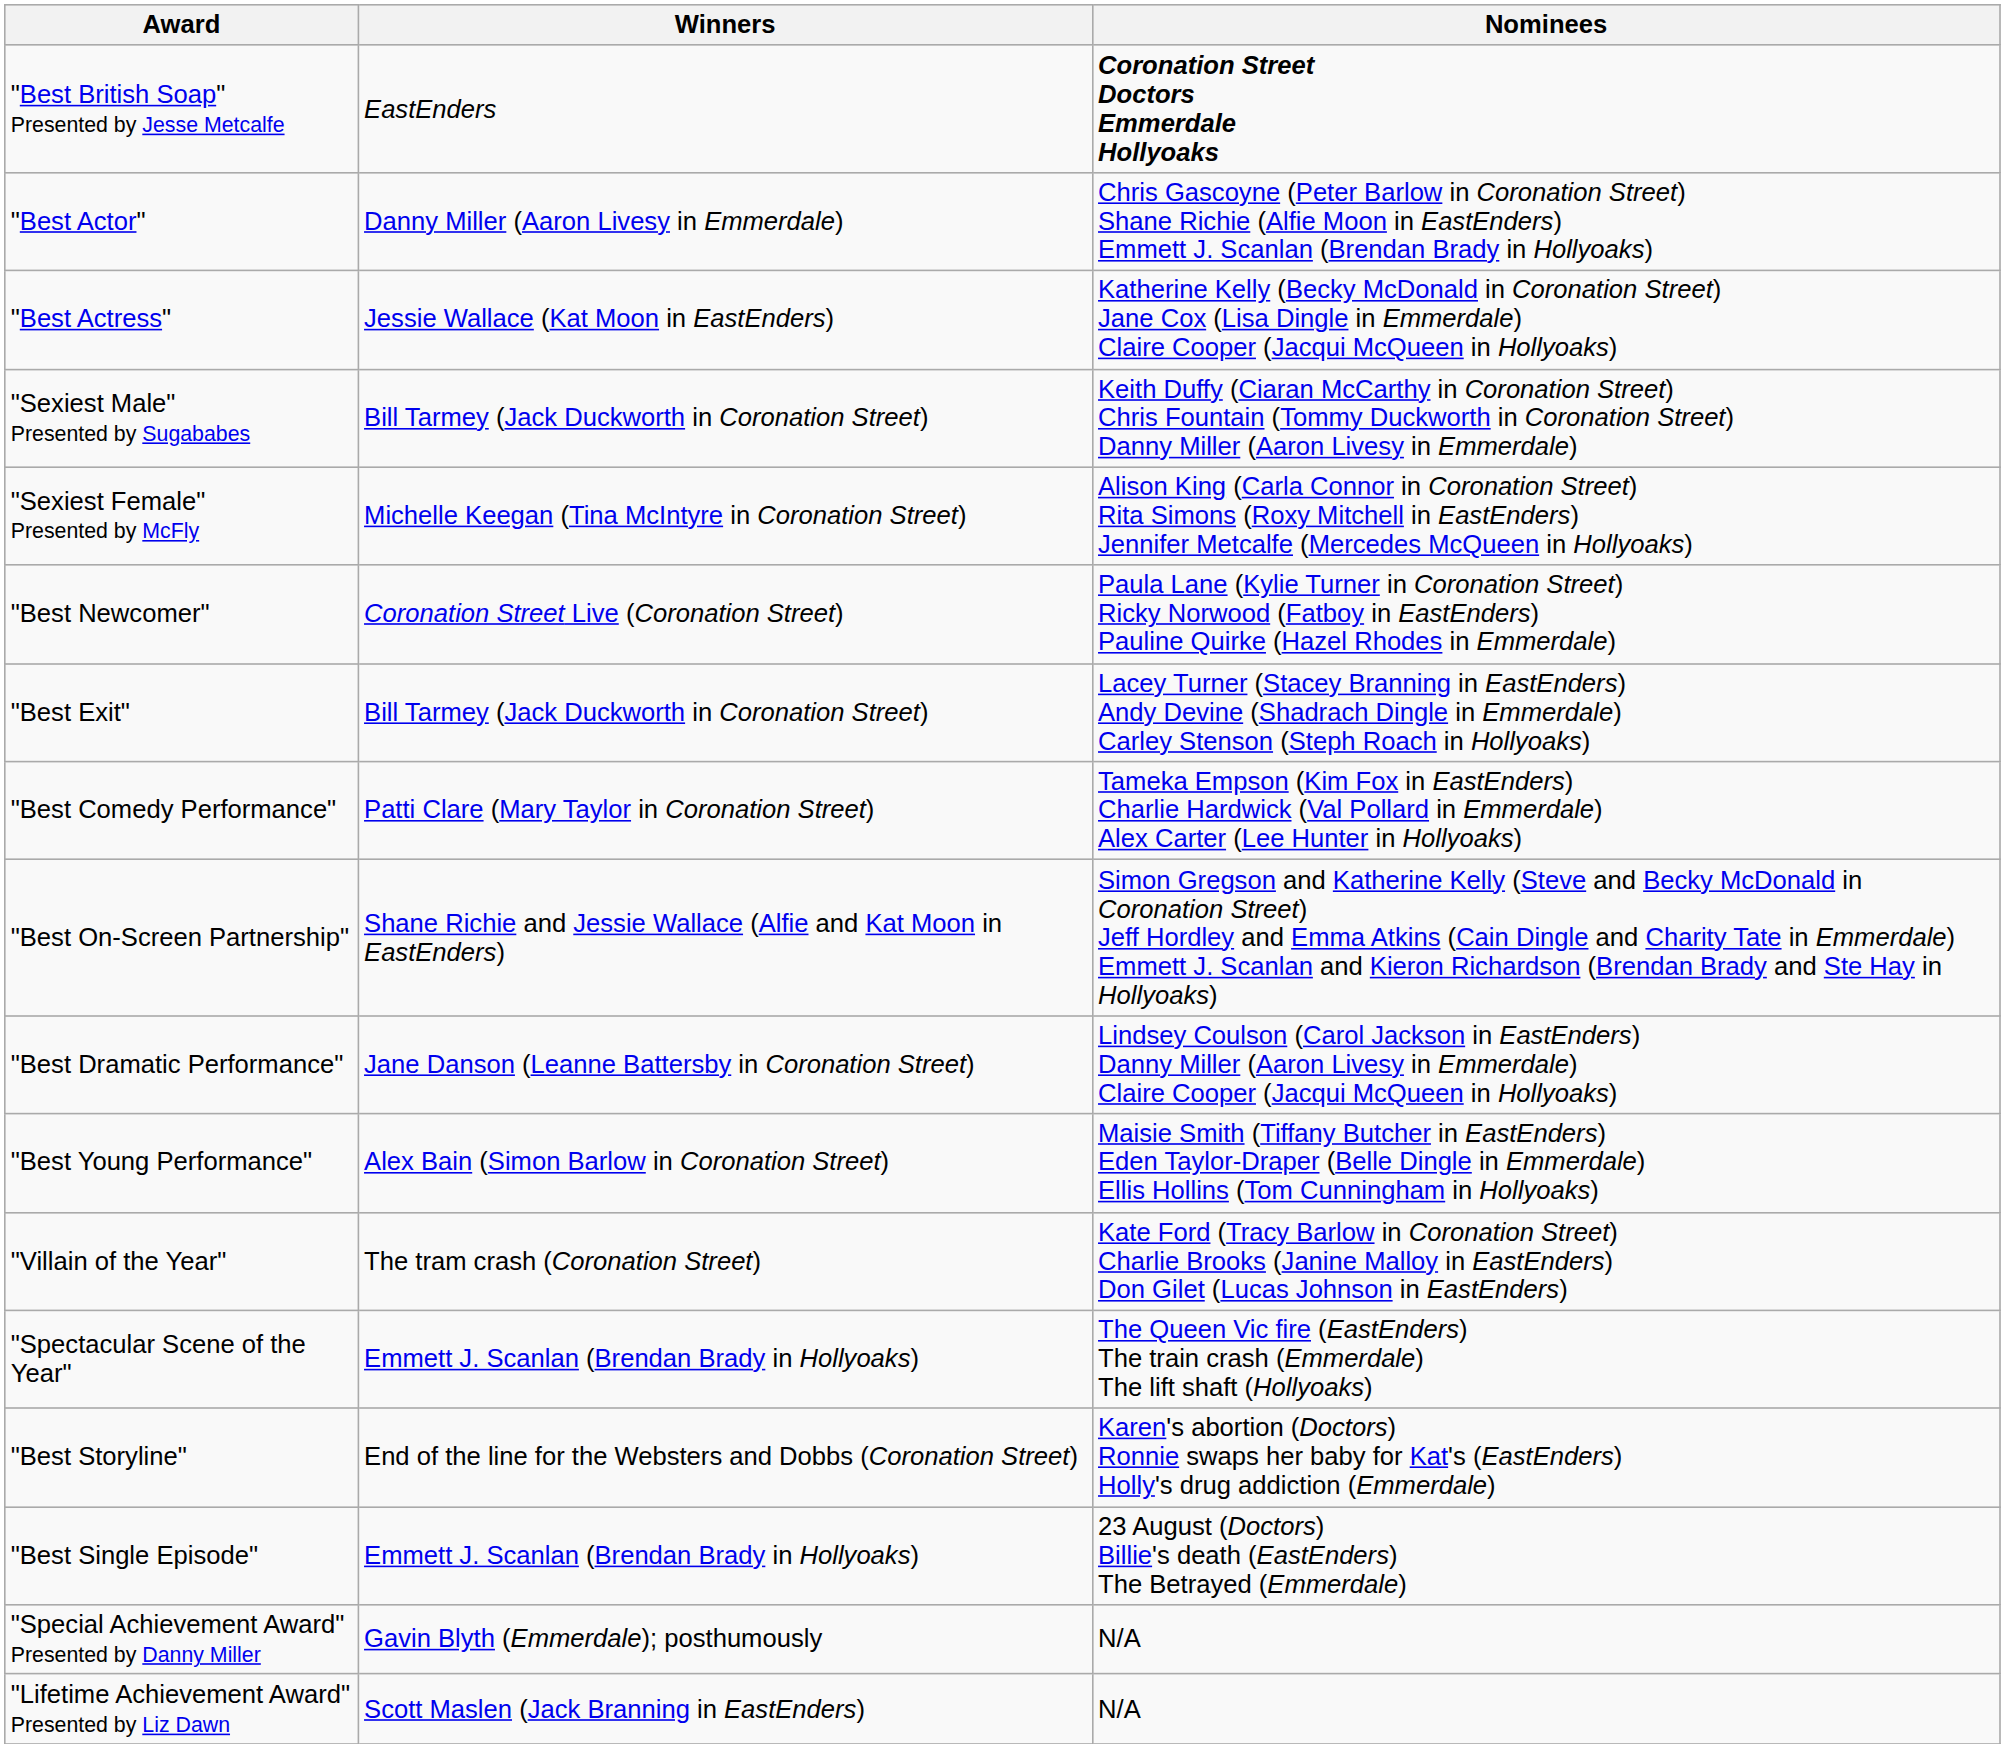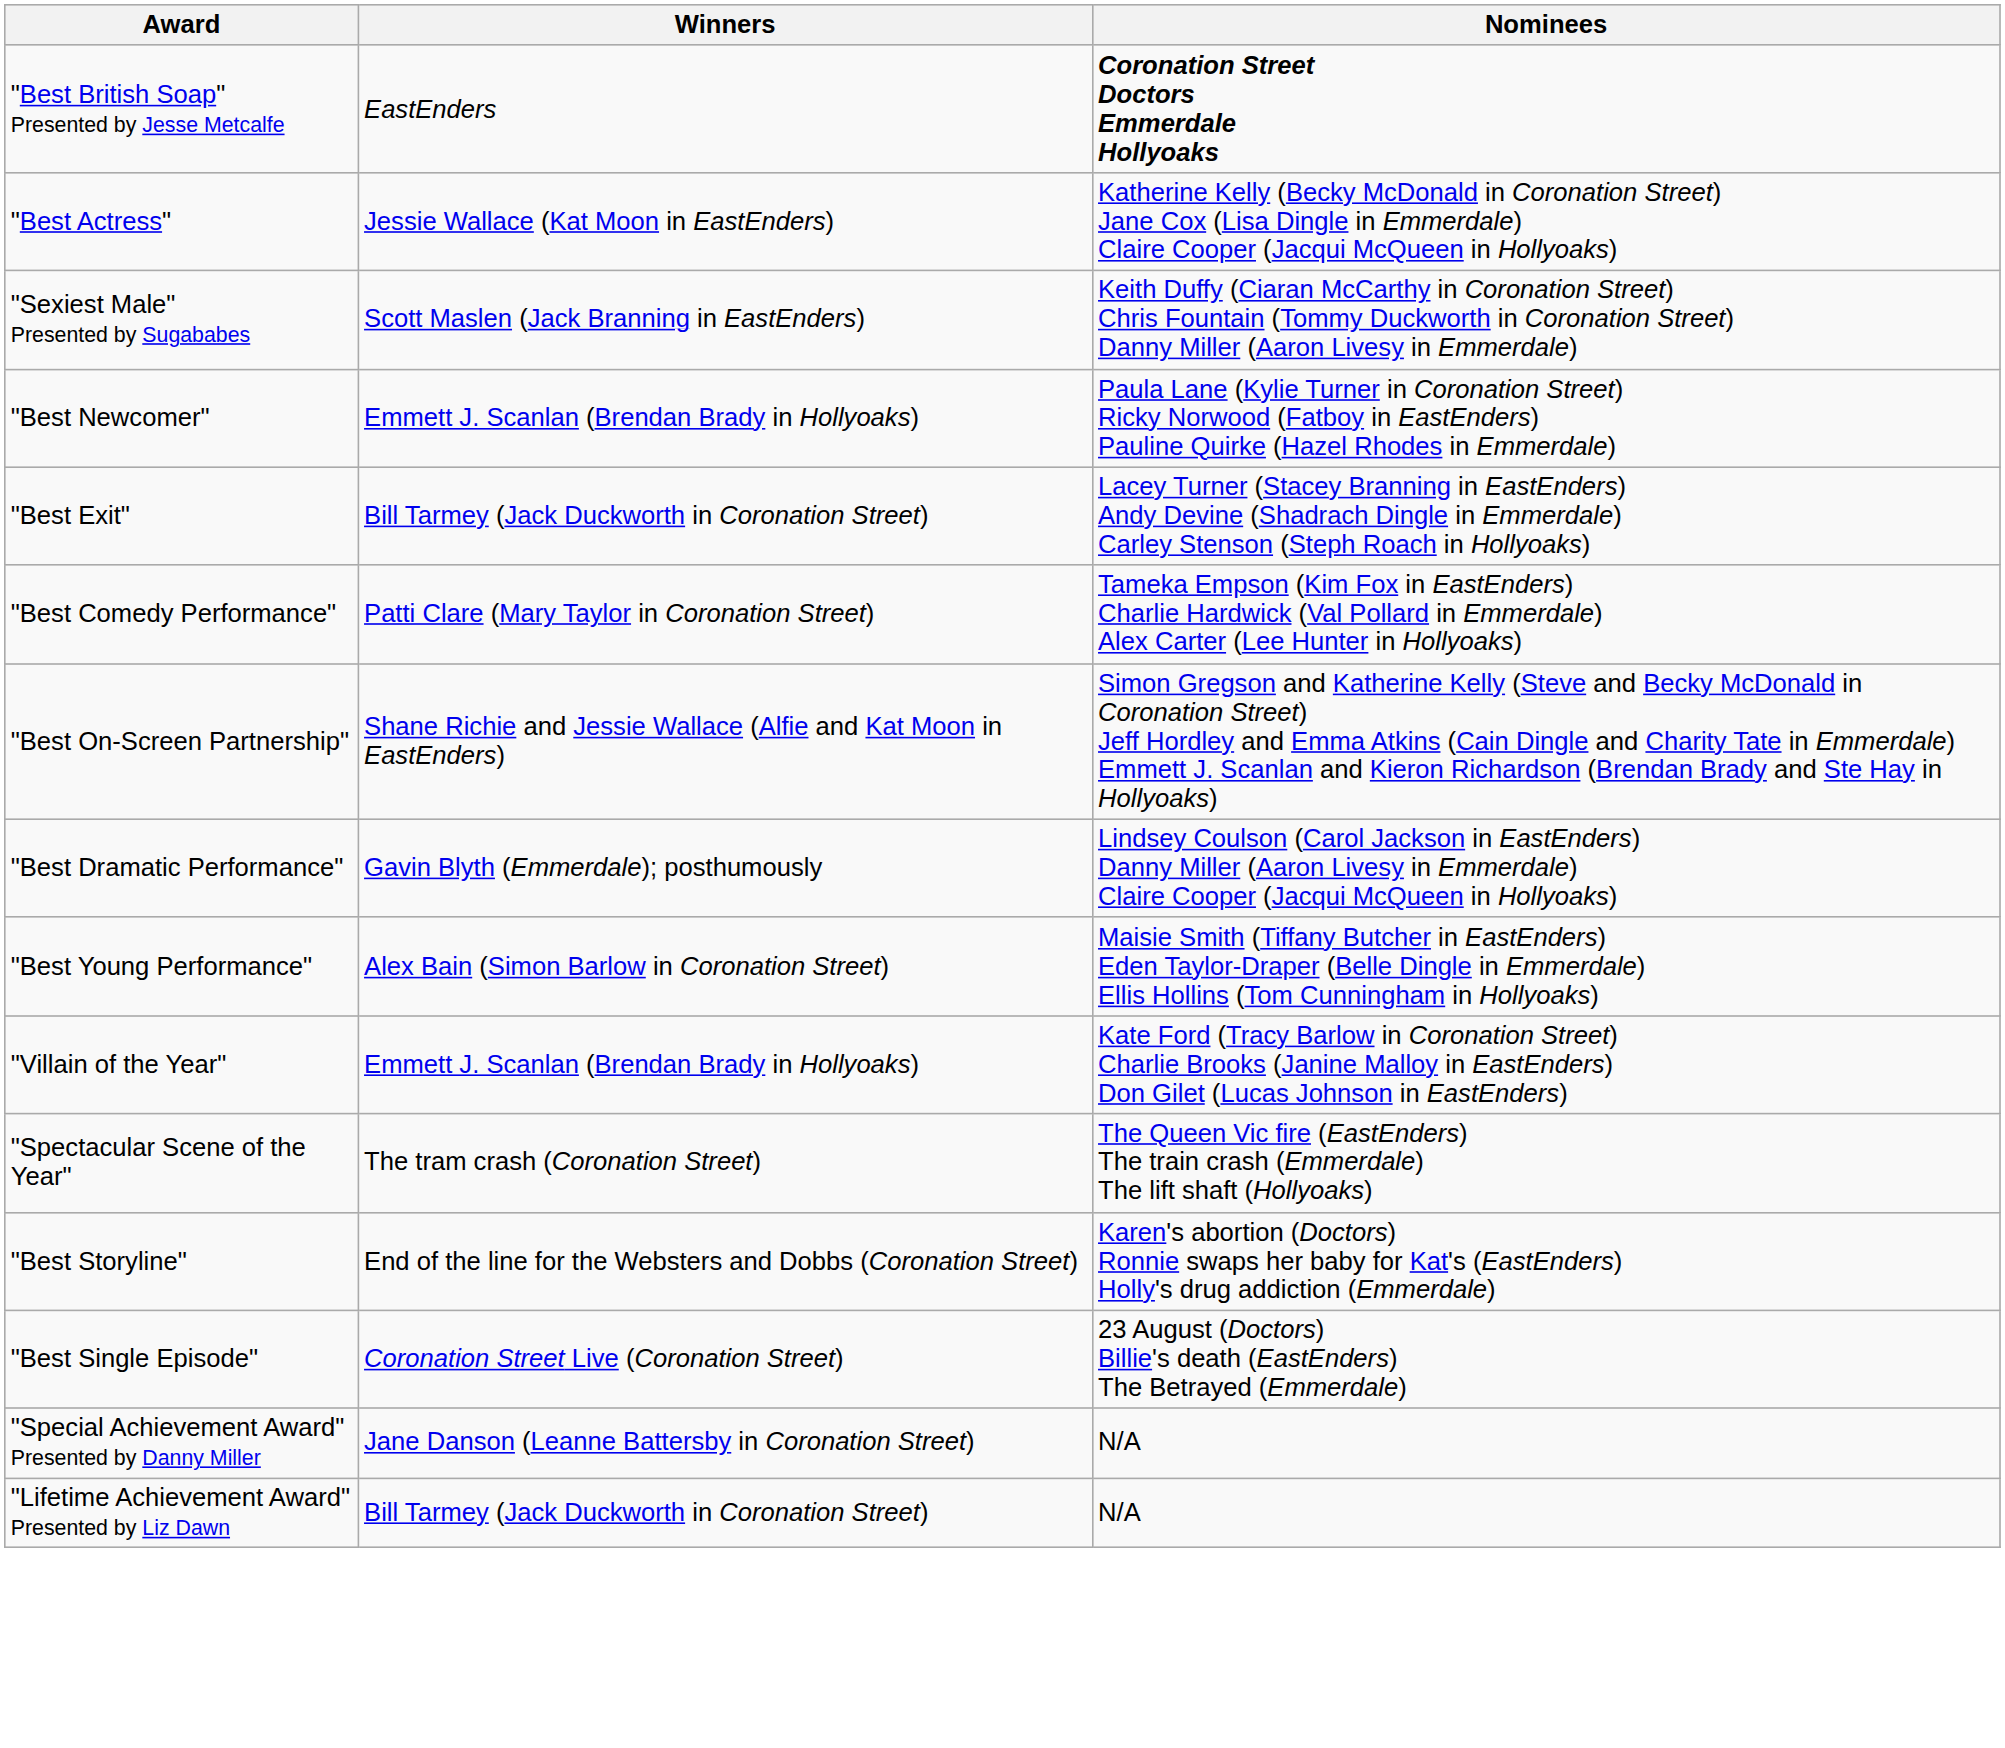- row: "Best Actor" | Danny Miller (Aaron Livesy in Emmerdale) | Chris Gascoyne (Peter Barlow in Coronation Street) Shane Richie (Alfie Moon in EastEnders) Emmett J. Scanlan (Brendan Brady in Hollyoaks)
"Sexiest Male" Presented by Sugababes | Winners: Bill Tarmey (Jack Duckworth in Coronation Street) -> Scott Maslen (Jack Branning in EastEnders)
- row: "Sexiest Female" Presented by McFly | Michelle Keegan (Tina McIntyre in Coronation Street) | Alison King (Carla Connor in Coronation Street) Rita Simons (Roxy Mitchell in EastEnders) Jennifer Metcalfe (Mercedes McQueen in Hollyoaks)
"Best Newcomer" | Winners: Coronation Street Live (Coronation Street) -> Emmett J. Scanlan (Brendan Brady in Hollyoaks)
"Best Dramatic Performance" | Winners: Jane Danson (Leanne Battersby in Coronation Street) -> Gavin Blyth (Emmerdale); posthumously
"Villain of the Year" | Winners: The tram crash (Coronation Street) -> Emmett J. Scanlan (Brendan Brady in Hollyoaks)
"Spectacular Scene of the Year" | Winners: Emmett J. Scanlan (Brendan Brady in Hollyoaks) -> The tram crash (Coronation Street)
"Best Single Episode" | Winners: Emmett J. Scanlan (Brendan Brady in Hollyoaks) -> Coronation Street Live (Coronation Street)
"Special Achievement Award" Presented by Danny Miller | Winners: Gavin Blyth (Emmerdale); posthumously -> Jane Danson (Leanne Battersby in Coronation Street)
"Lifetime Achievement Award" Presented by Liz Dawn | Winners: Scott Maslen (Jack Branning in EastEnders) -> Bill Tarmey (Jack Duckworth in Coronation Street)
